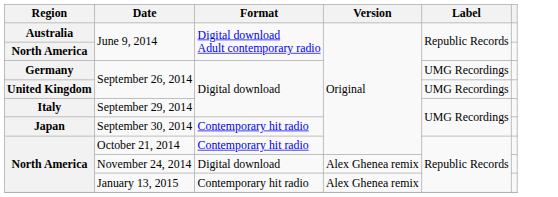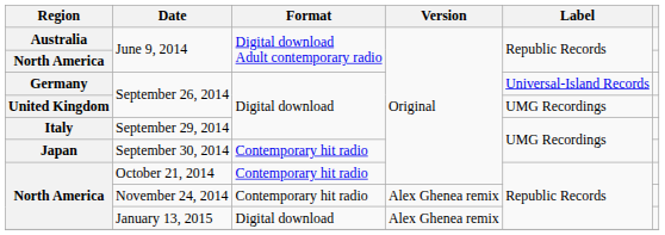Germany / September 26, 2014 | Label: UMG Recordings -> Universal-Island Records
November 24, 2014 | Format: Digital download -> Contemporary hit radio
January 13, 2015 | Format: Contemporary hit radio -> Digital download
